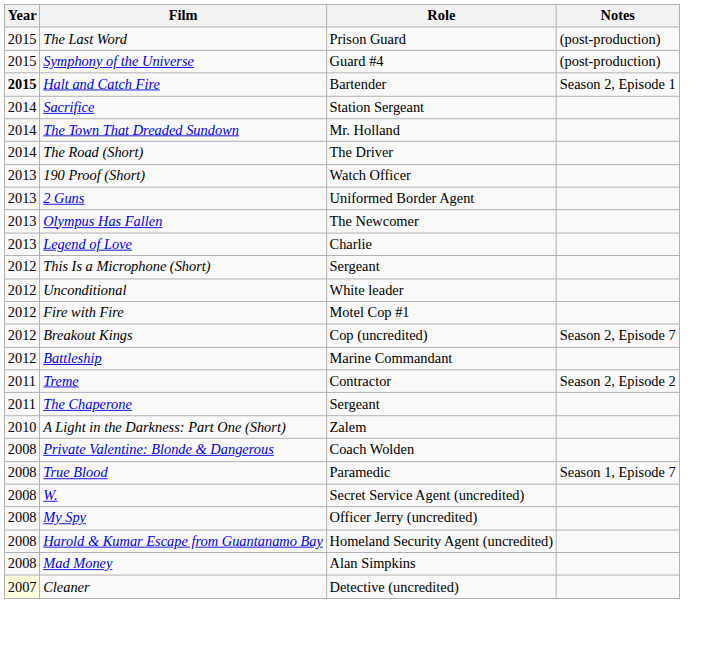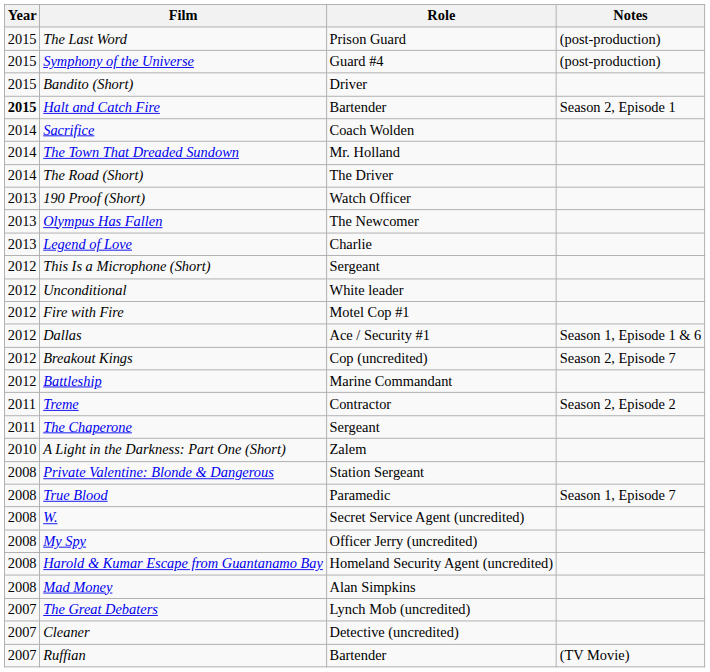+ row: 2015 | Bandito (Short) | Driver
Sacrifice | Role: Station Sergeant -> Coach Wolden
- row: 2013 | 2 Guns | Uniformed Border Agent
+ row: 2012 | Dallas | Ace / Security #1 | Season 1, Episode 1 & 6
Private Valentine: Blonde & Dangerous | Role: Coach Wolden -> Station Sergeant
+ row: 2007 | The Great Debaters | Lynch Mob (uncredited)
Cleaner | Year: lightyellow background -> no background
+ row: 2007 | Ruffian | Bartender | (TV Movie)
